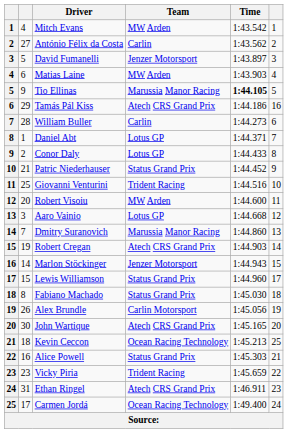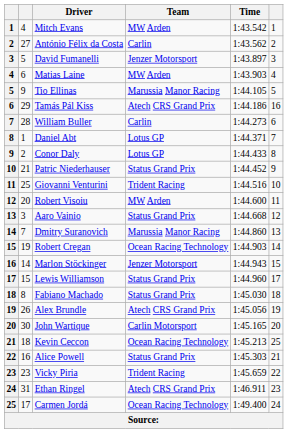Tio Ellinas | Time: bold -> normal
Aaro Vainio | Team: Lotus GP -> Status Grand Prix
Robert Cregan | Team: Atech CRS Grand Prix -> Ocean Racing Technology
Alex Brundle | Team: Carlin Motorsport -> Atech CRS Grand Prix
John Wartique | Team: Atech CRS Grand Prix -> Carlin Motorsport
